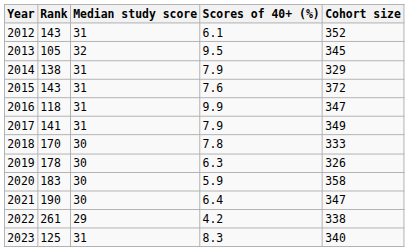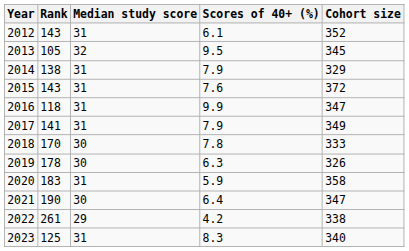2020 | Median study score: 30 -> 31
